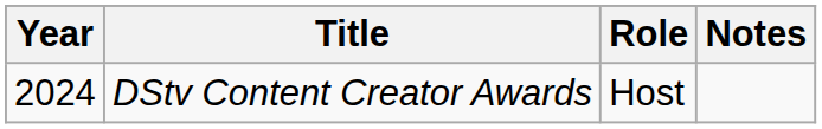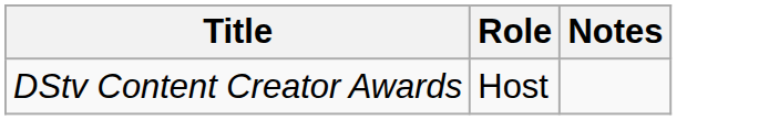- column: Year | 2024
